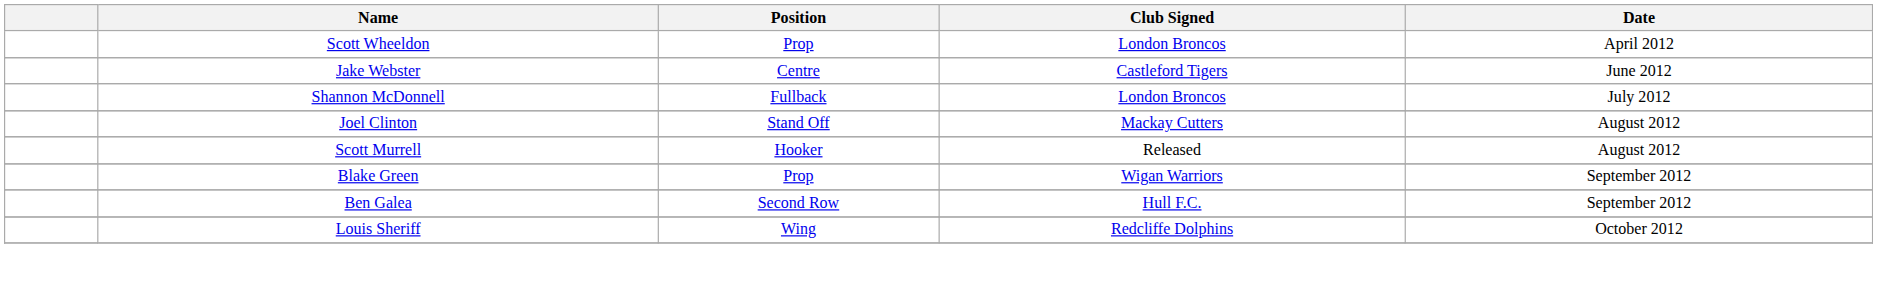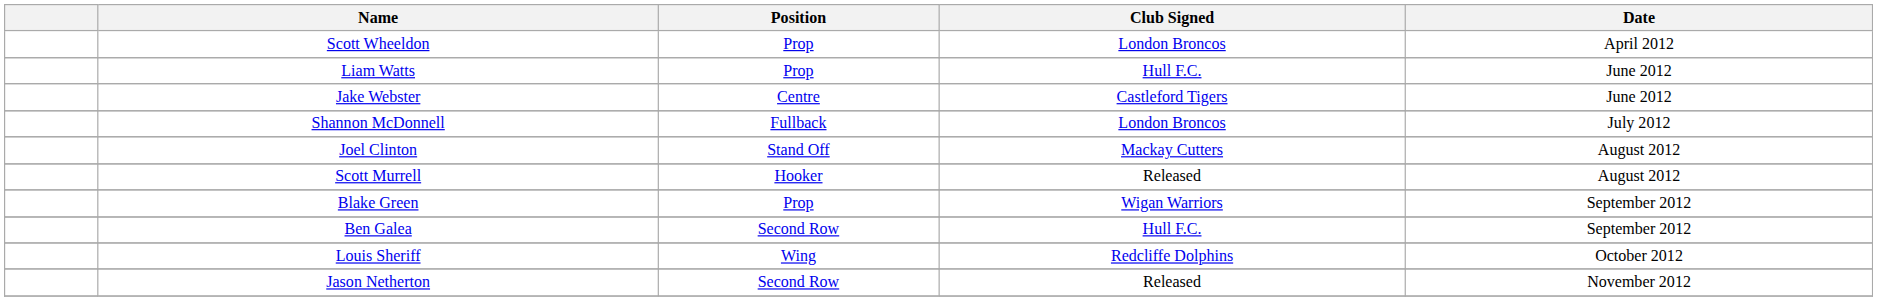+ row: Liam Watts | Prop | Hull F.C. | June 2012
+ row: Jason Netherton | Second Row | Released | November 2012
